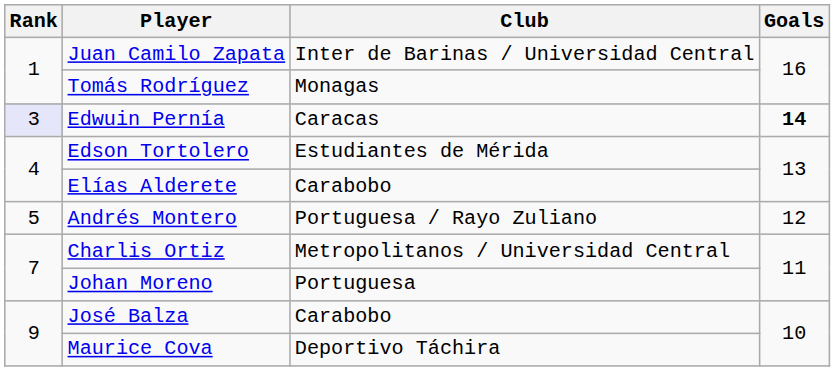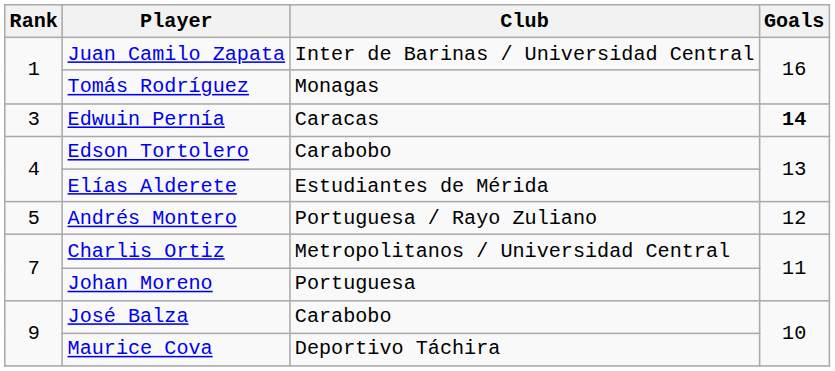Edwuin Pernía | Rank: lavender background -> no background
Edson Tortolero | Club: Estudiantes de Mérida -> Carabobo
Elías Alderete | Club: Carabobo -> Estudiantes de Mérida
